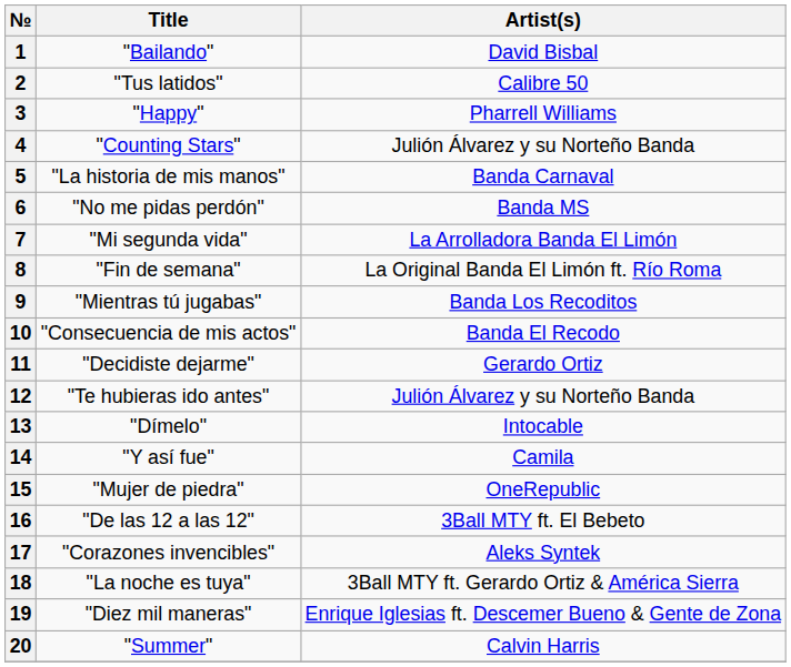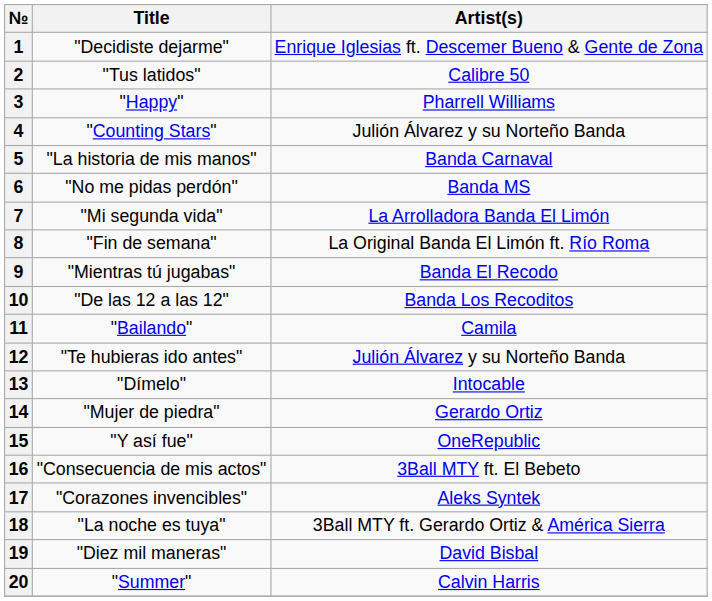1 | Title: "Bailando" -> "Decidiste dejarme"
1 | Artist(s): David Bisbal -> Enrique Iglesias ft. Descemer Bueno & Gente de Zona
9 | Artist(s): Banda Los Recoditos -> Banda El Recodo
10 | Title: "Consecuencia de mis actos" -> "De las 12 a las 12"
10 | Artist(s): Banda El Recodo -> Banda Los Recoditos
11 | Title: "Decidiste dejarme" -> "Bailando"
11 | Artist(s): Gerardo Ortiz -> Camila
14 | Title: "Y así fue" -> "Mujer de piedra"
14 | Artist(s): Camila -> Gerardo Ortiz
15 | Title: "Mujer de piedra" -> "Y así fue"
16 | Title: "De las 12 a las 12" -> "Consecuencia de mis actos"
19 | Artist(s): Enrique Iglesias ft. Descemer Bueno & Gente de Zona -> David Bisbal
